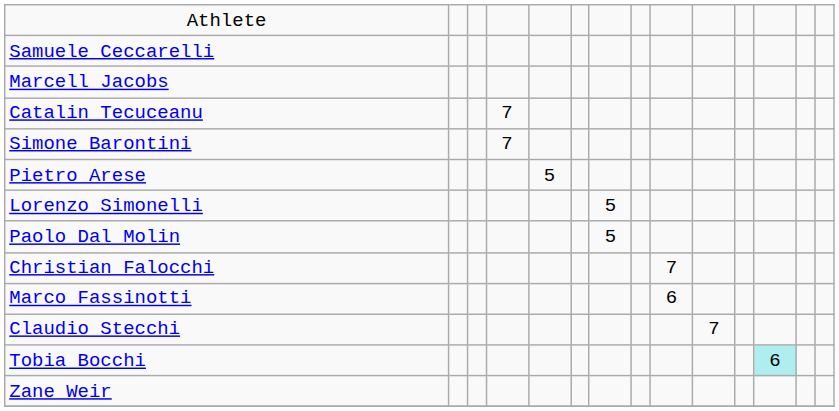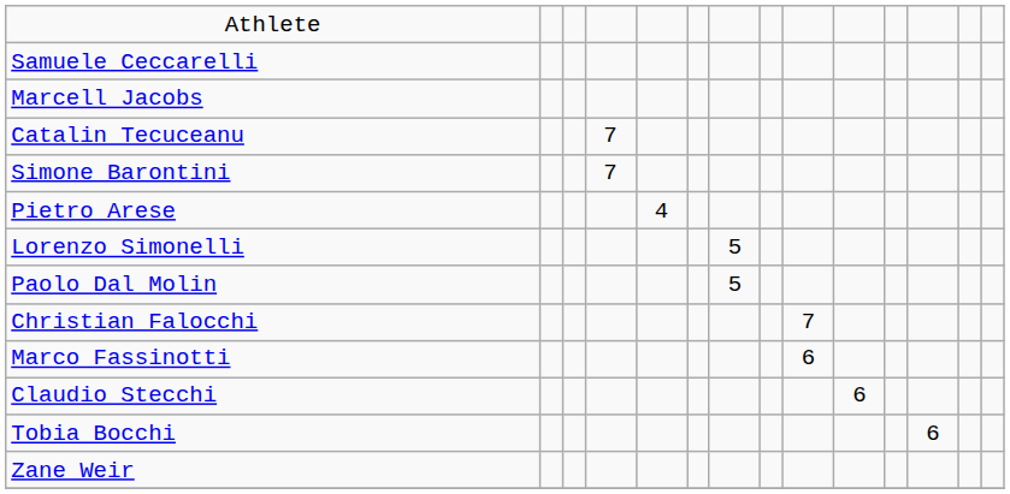Pietro Arese | column 5: 5 -> 4
Claudio Stecchi | column 10: 7 -> 6
Tobia Bocchi | column 12: paleturquoise background -> no background
